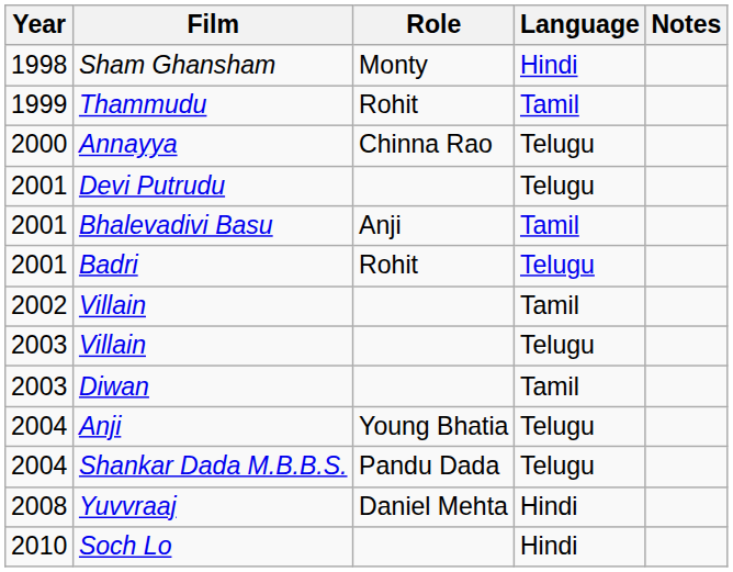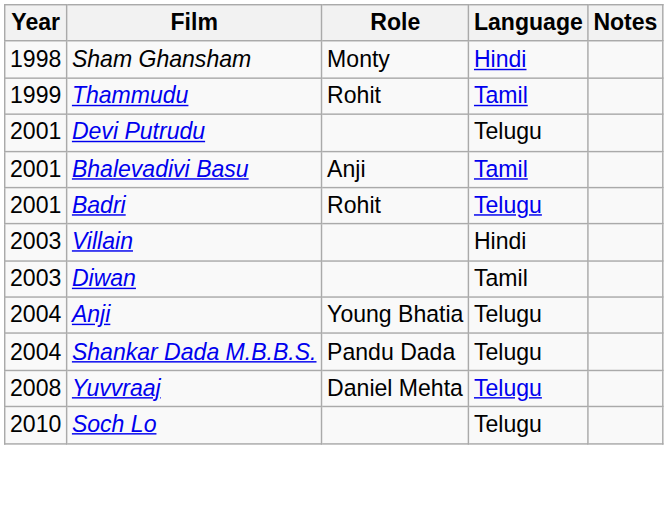- row: 2000 | Annayya | Chinna Rao | Telugu
- row: 2002 | Villain | Tamil
2003 / Villain | Language: Telugu -> Hindi
Yuvvraaj | Language: Hindi -> Telugu
Soch Lo | Language: Hindi -> Telugu
